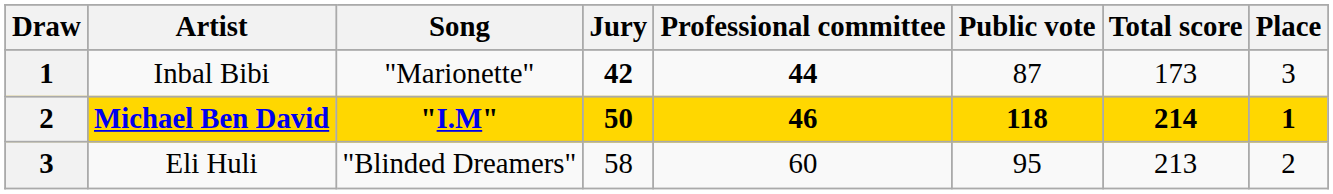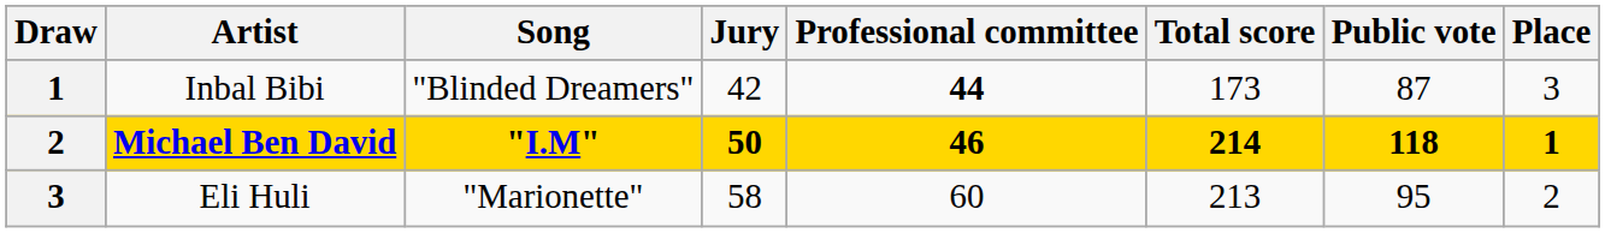columns swapped: Public vote <-> Total score
Inbal Bibi | Song: "Marionette" -> "Blinded Dreamers"
Inbal Bibi | Jury: bold -> normal
Eli Huli | Song: "Blinded Dreamers" -> "Marionette"
